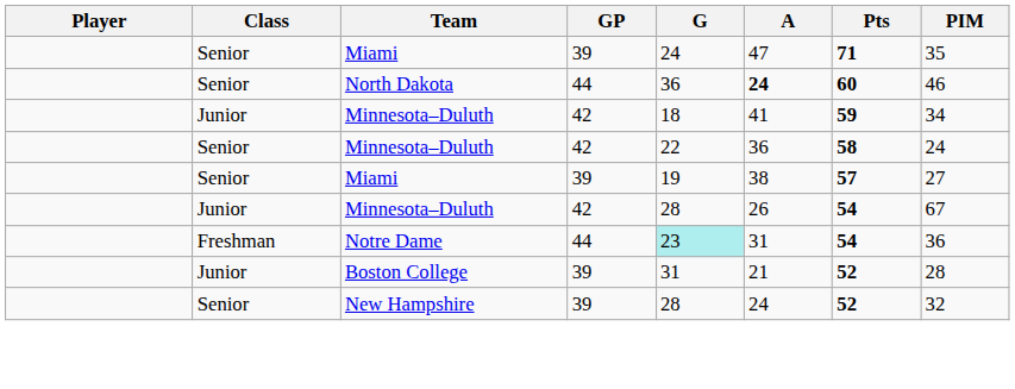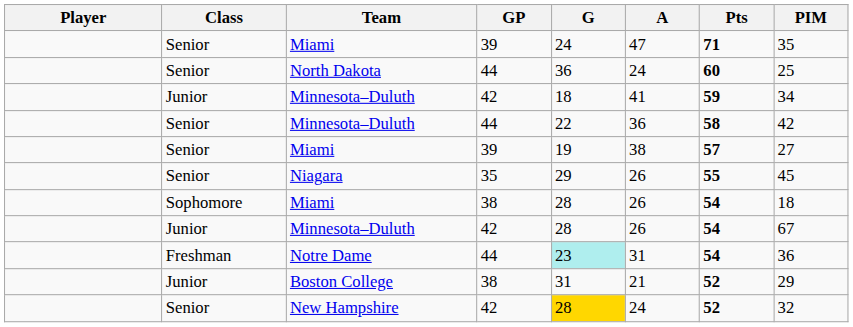North Dakota | A: bold -> normal
North Dakota | PIM: 46 -> 25
Senior / Minnesota–Duluth | GP: 42 -> 44
Senior / Minnesota–Duluth | PIM: 24 -> 42
+ row: Senior | Niagara | 35 | 29 | 26 | 55 | 45
+ row: Sophomore | Miami | 38 | 28 | 26 | 54 | 18
Boston College | GP: 39 -> 38
Boston College | PIM: 28 -> 29
New Hampshire | GP: 39 -> 42
New Hampshire | G: no background -> gold background
